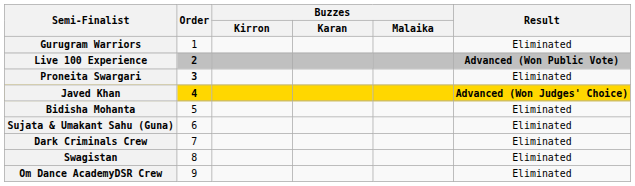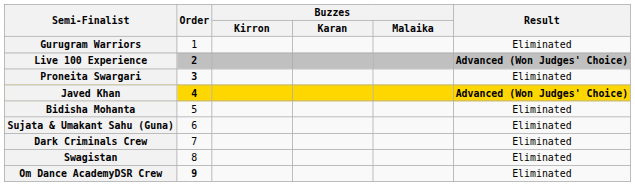Live 100 Experience | Result: Advanced (Won Public Vote) -> Advanced (Won Judges' Choice)
Om Dance AcademyDSR Crew | Order: normal -> bold
